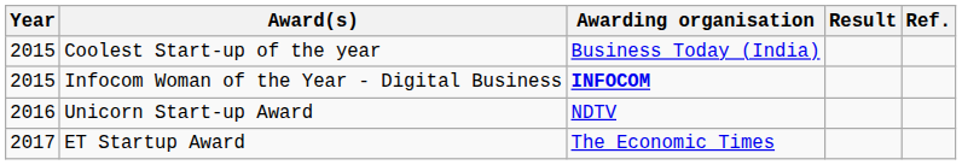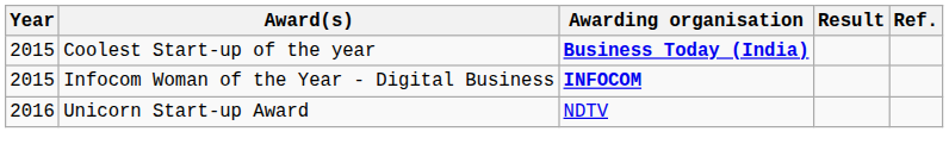Coolest Start-up of the year | Awarding organisation: normal -> bold
- row: 2017 | ET Startup Award | The Economic Times
